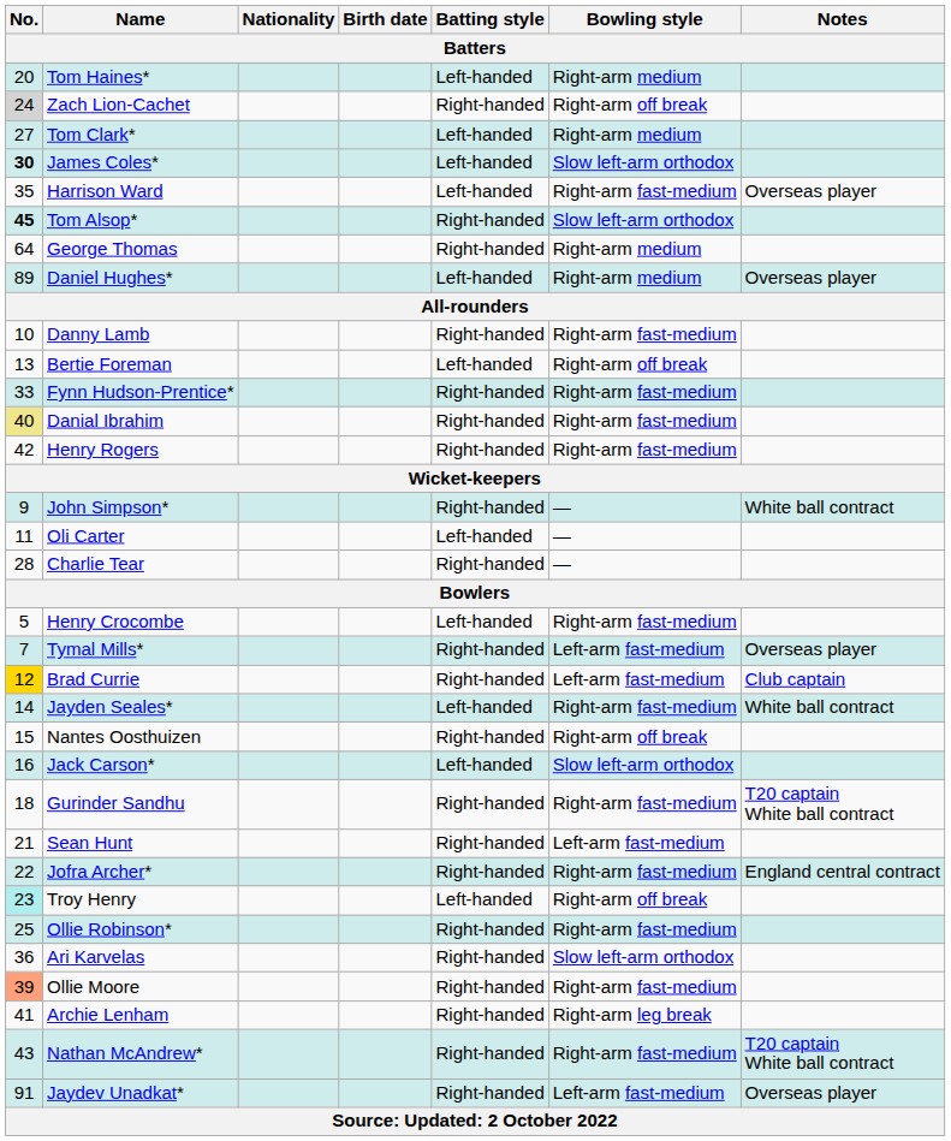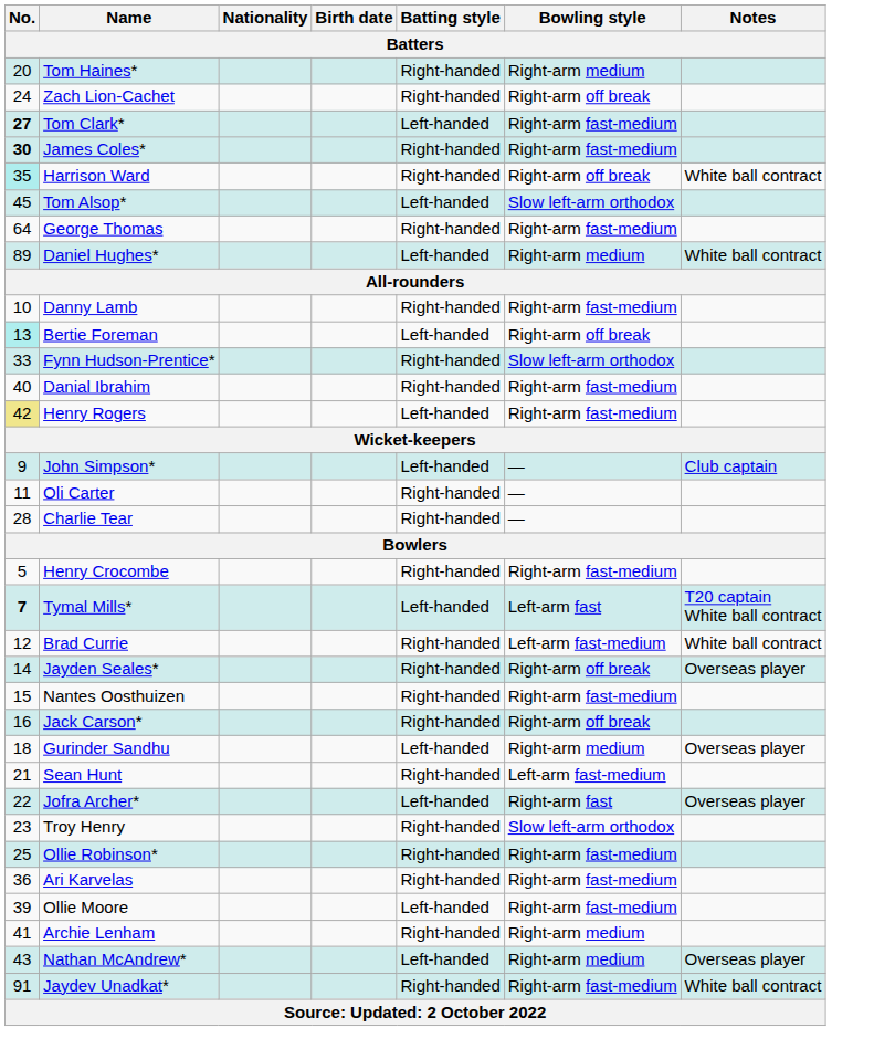Tom Haines* | Batting style: Left-handed -> Right-handed
Zach Lion-Cachet | No.: lightgrey background -> no background
Tom Clark* | No.: normal -> bold
Tom Clark* | Bowling style: Right-arm medium -> Right-arm fast-medium
James Coles* | Batting style: Left-handed -> Right-handed
James Coles* | Bowling style: Slow left-arm orthodox -> Right-arm fast-medium
Harrison Ward | No.: no background -> paleturquoise background
Harrison Ward | Batting style: Left-handed -> Right-handed
Harrison Ward | Bowling style: Right-arm fast-medium -> Right-arm off break
Harrison Ward | Notes: Overseas player -> White ball contract
Tom Alsop* | No.: bold -> normal
Tom Alsop* | Batting style: Right-handed -> Left-handed
George Thomas | Bowling style: Right-arm medium -> Right-arm fast-medium
Daniel Hughes* | Notes: Overseas player -> White ball contract
Bertie Foreman | No.: no background -> paleturquoise background
Fynn Hudson-Prentice* | Bowling style: Right-arm fast-medium -> Slow left-arm orthodox
Danial Ibrahim | No.: khaki background -> no background
Henry Rogers | No.: no background -> khaki background
Henry Rogers | Batting style: Right-handed -> Left-handed
John Simpson* | Batting style: Right-handed -> Left-handed
John Simpson* | Notes: White ball contract -> Club captain
Oli Carter | Batting style: Left-handed -> Right-handed
Henry Crocombe | Batting style: Left-handed -> Right-handed
Tymal Mills* | No.: normal -> bold
Tymal Mills* | Batting style: Right-handed -> Left-handed
Tymal Mills* | Bowling style: Left-arm fast-medium -> Left-arm fast
Tymal Mills* | Notes: Overseas player -> T20 captain White ball contract
Brad Currie | No.: gold background -> no background
Brad Currie | Notes: Club captain -> White ball contract
Jayden Seales* | Batting style: Left-handed -> Right-handed
Jayden Seales* | Bowling style: Right-arm fast-medium -> Right-arm off break
Jayden Seales* | Notes: White ball contract -> Overseas player
Nantes Oosthuizen | Bowling style: Right-arm off break -> Right-arm fast-medium
Jack Carson* | Batting style: Left-handed -> Right-handed
Jack Carson* | Bowling style: Slow left-arm orthodox -> Right-arm off break
Gurinder Sandhu | Batting style: Right-handed -> Left-handed
Gurinder Sandhu | Bowling style: Right-arm fast-medium -> Right-arm medium
Gurinder Sandhu | Notes: T20 captain White ball contract -> Overseas player
Jofra Archer* | Batting style: Right-handed -> Left-handed
Jofra Archer* | Bowling style: Right-arm fast-medium -> Right-arm fast
Jofra Archer* | Notes: England central contract -> Overseas player
Troy Henry | No.: paleturquoise background -> no background
Troy Henry | Batting style: Left-handed -> Right-handed
Troy Henry | Bowling style: Right-arm off break -> Slow left-arm orthodox
Ari Karvelas | Bowling style: Slow left-arm orthodox -> Right-arm fast-medium
Ollie Moore | No.: lightsalmon background -> no background
Ollie Moore | Batting style: Right-handed -> Left-handed
Archie Lenham | Bowling style: Right-arm leg break -> Right-arm medium
Nathan McAndrew* | Batting style: Right-handed -> Left-handed
Nathan McAndrew* | Bowling style: Right-arm fast-medium -> Right-arm medium
Nathan McAndrew* | Notes: T20 captain White ball contract -> Overseas player
Jaydev Unadkat* | Bowling style: Left-arm fast-medium -> Right-arm fast-medium
Jaydev Unadkat* | Notes: Overseas player -> White ball contract
